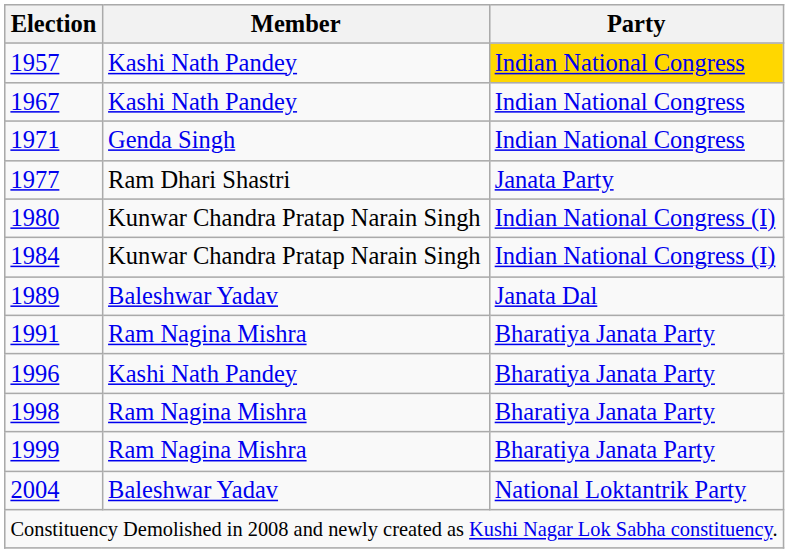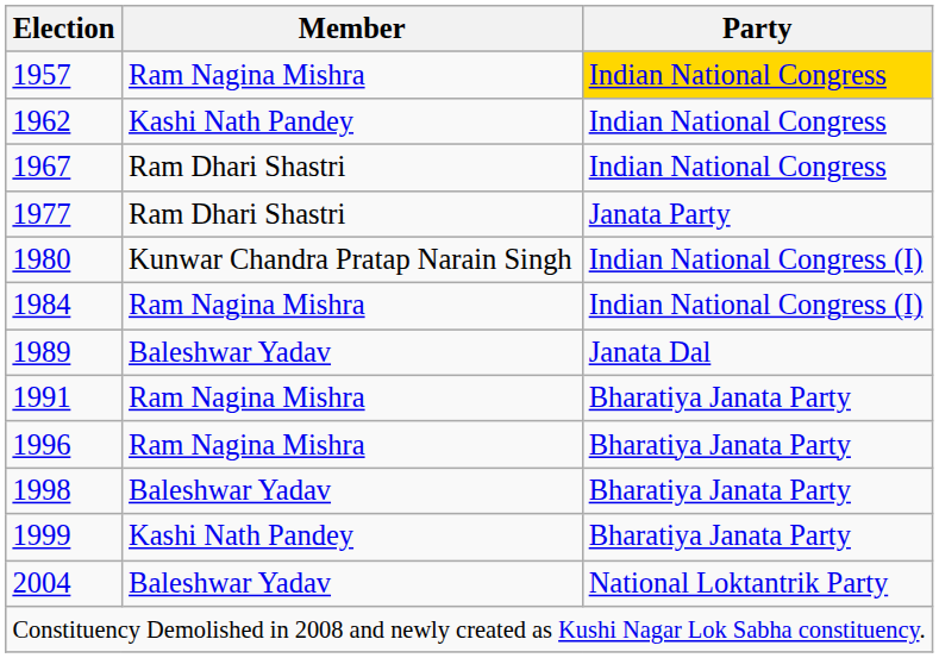1957 | Member: Kashi Nath Pandey -> Ram Nagina Mishra
+ row: 1962 | Kashi Nath Pandey | Indian National Congress
1967 | Member: Kashi Nath Pandey -> Ram Dhari Shastri
- row: 1971 | Genda Singh | Indian National Congress
1984 | Member: Kunwar Chandra Pratap Narain Singh -> Ram Nagina Mishra
1996 | Member: Kashi Nath Pandey -> Ram Nagina Mishra
1998 | Member: Ram Nagina Mishra -> Baleshwar Yadav
1999 | Member: Ram Nagina Mishra -> Kashi Nath Pandey
